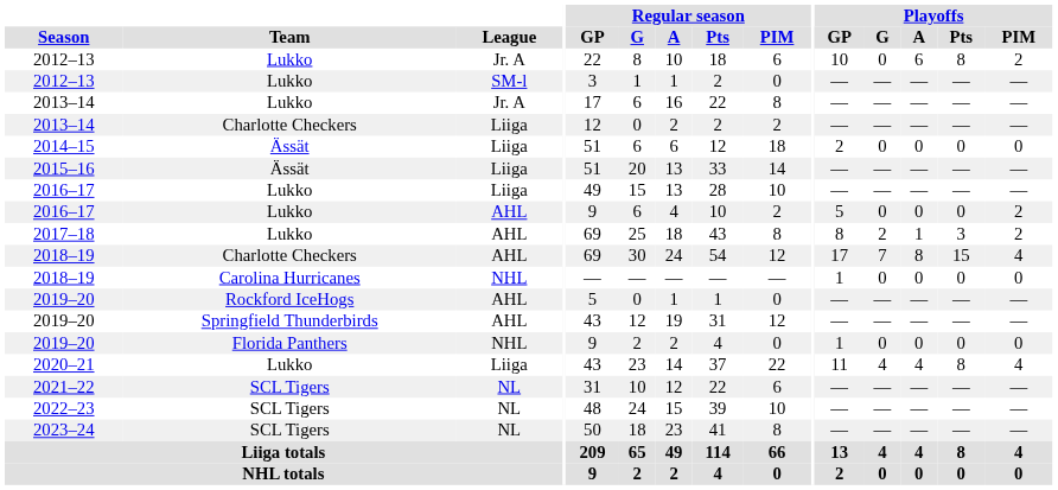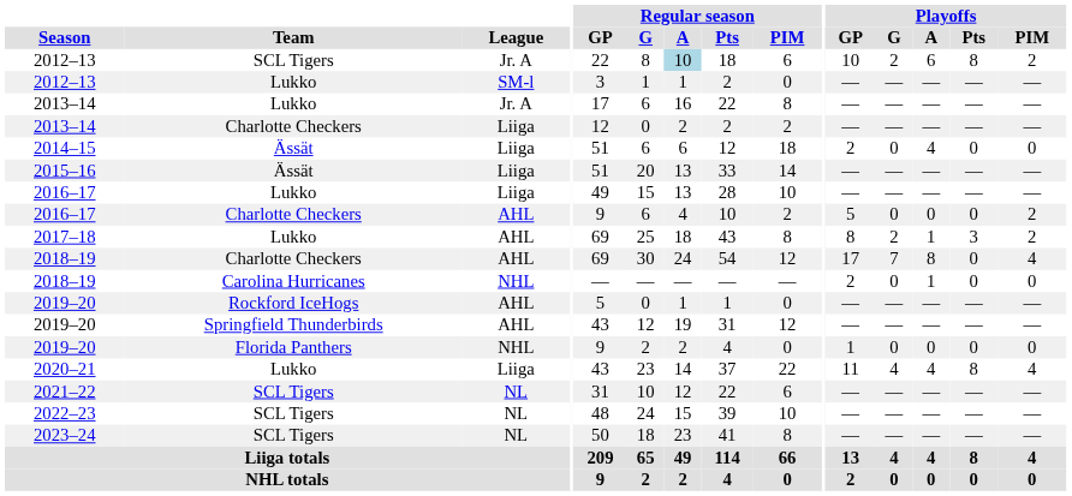2012–13 / Jr. A | Team: Lukko -> SCL Tigers
2012–13 / Jr. A | Regular season / A: no background -> lightblue background
2012–13 / Jr. A | Playoffs / G: 0 -> 2
2014–15 | Playoffs / A: 0 -> 4
2016–17 / AHL | Team: Lukko -> Charlotte Checkers
2018–19 / AHL | Playoffs / Pts: 15 -> 0
2018–19 / NHL | Playoffs / GP: 1 -> 2
2018–19 / NHL | Playoffs / A: 0 -> 1
